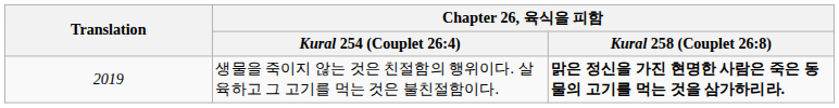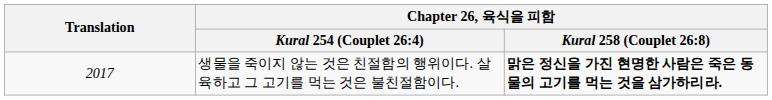생물을 죽이지 않는 것은 친절함의 행위이다. 살육하고 그 고기를 먹는 것은 불친절함이다. | Translation: 2019 -> 2017
